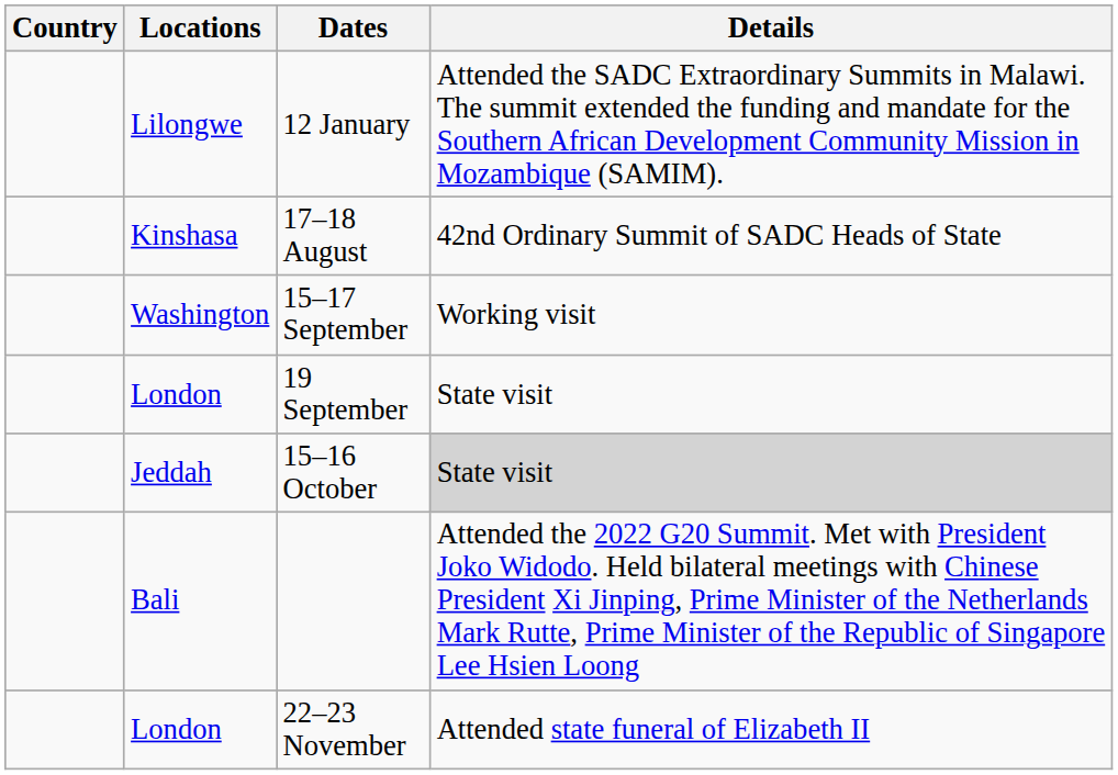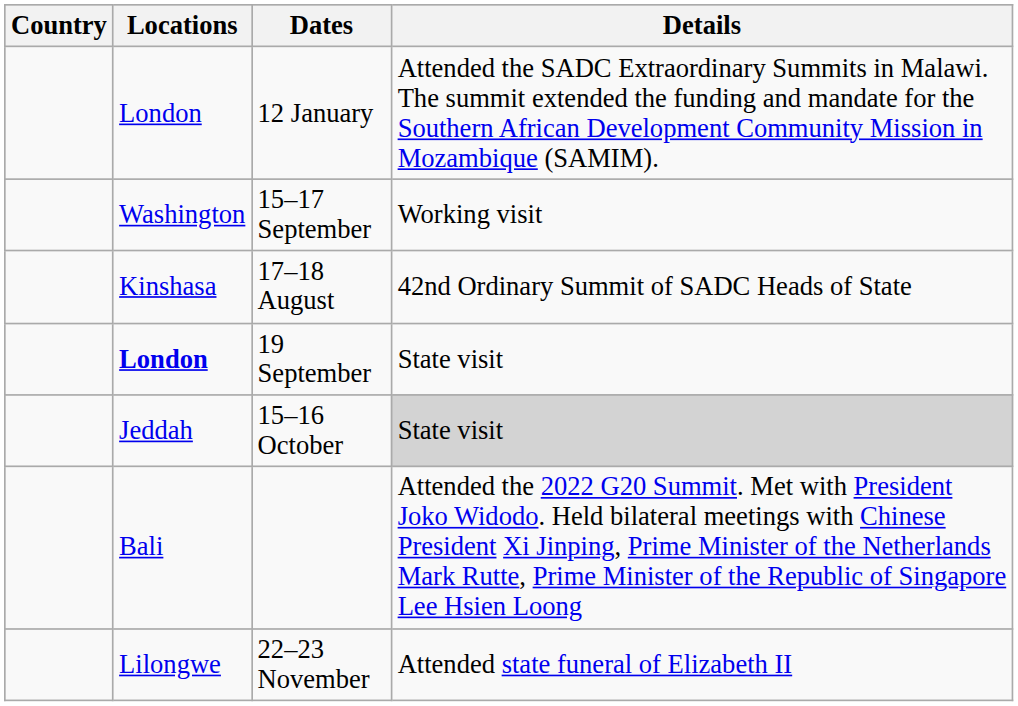12 January | Locations: Lilongwe -> London
rows swapped: 17–18 August <-> 15–17 September
19 September | Locations: normal -> bold
22–23 November | Locations: London -> Lilongwe
